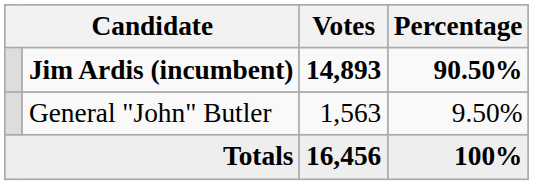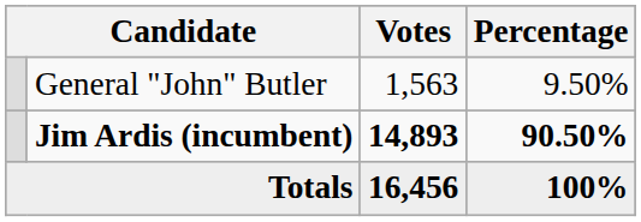rows swapped: Jim Ardis (incumbent) <-> General "John" Butler
